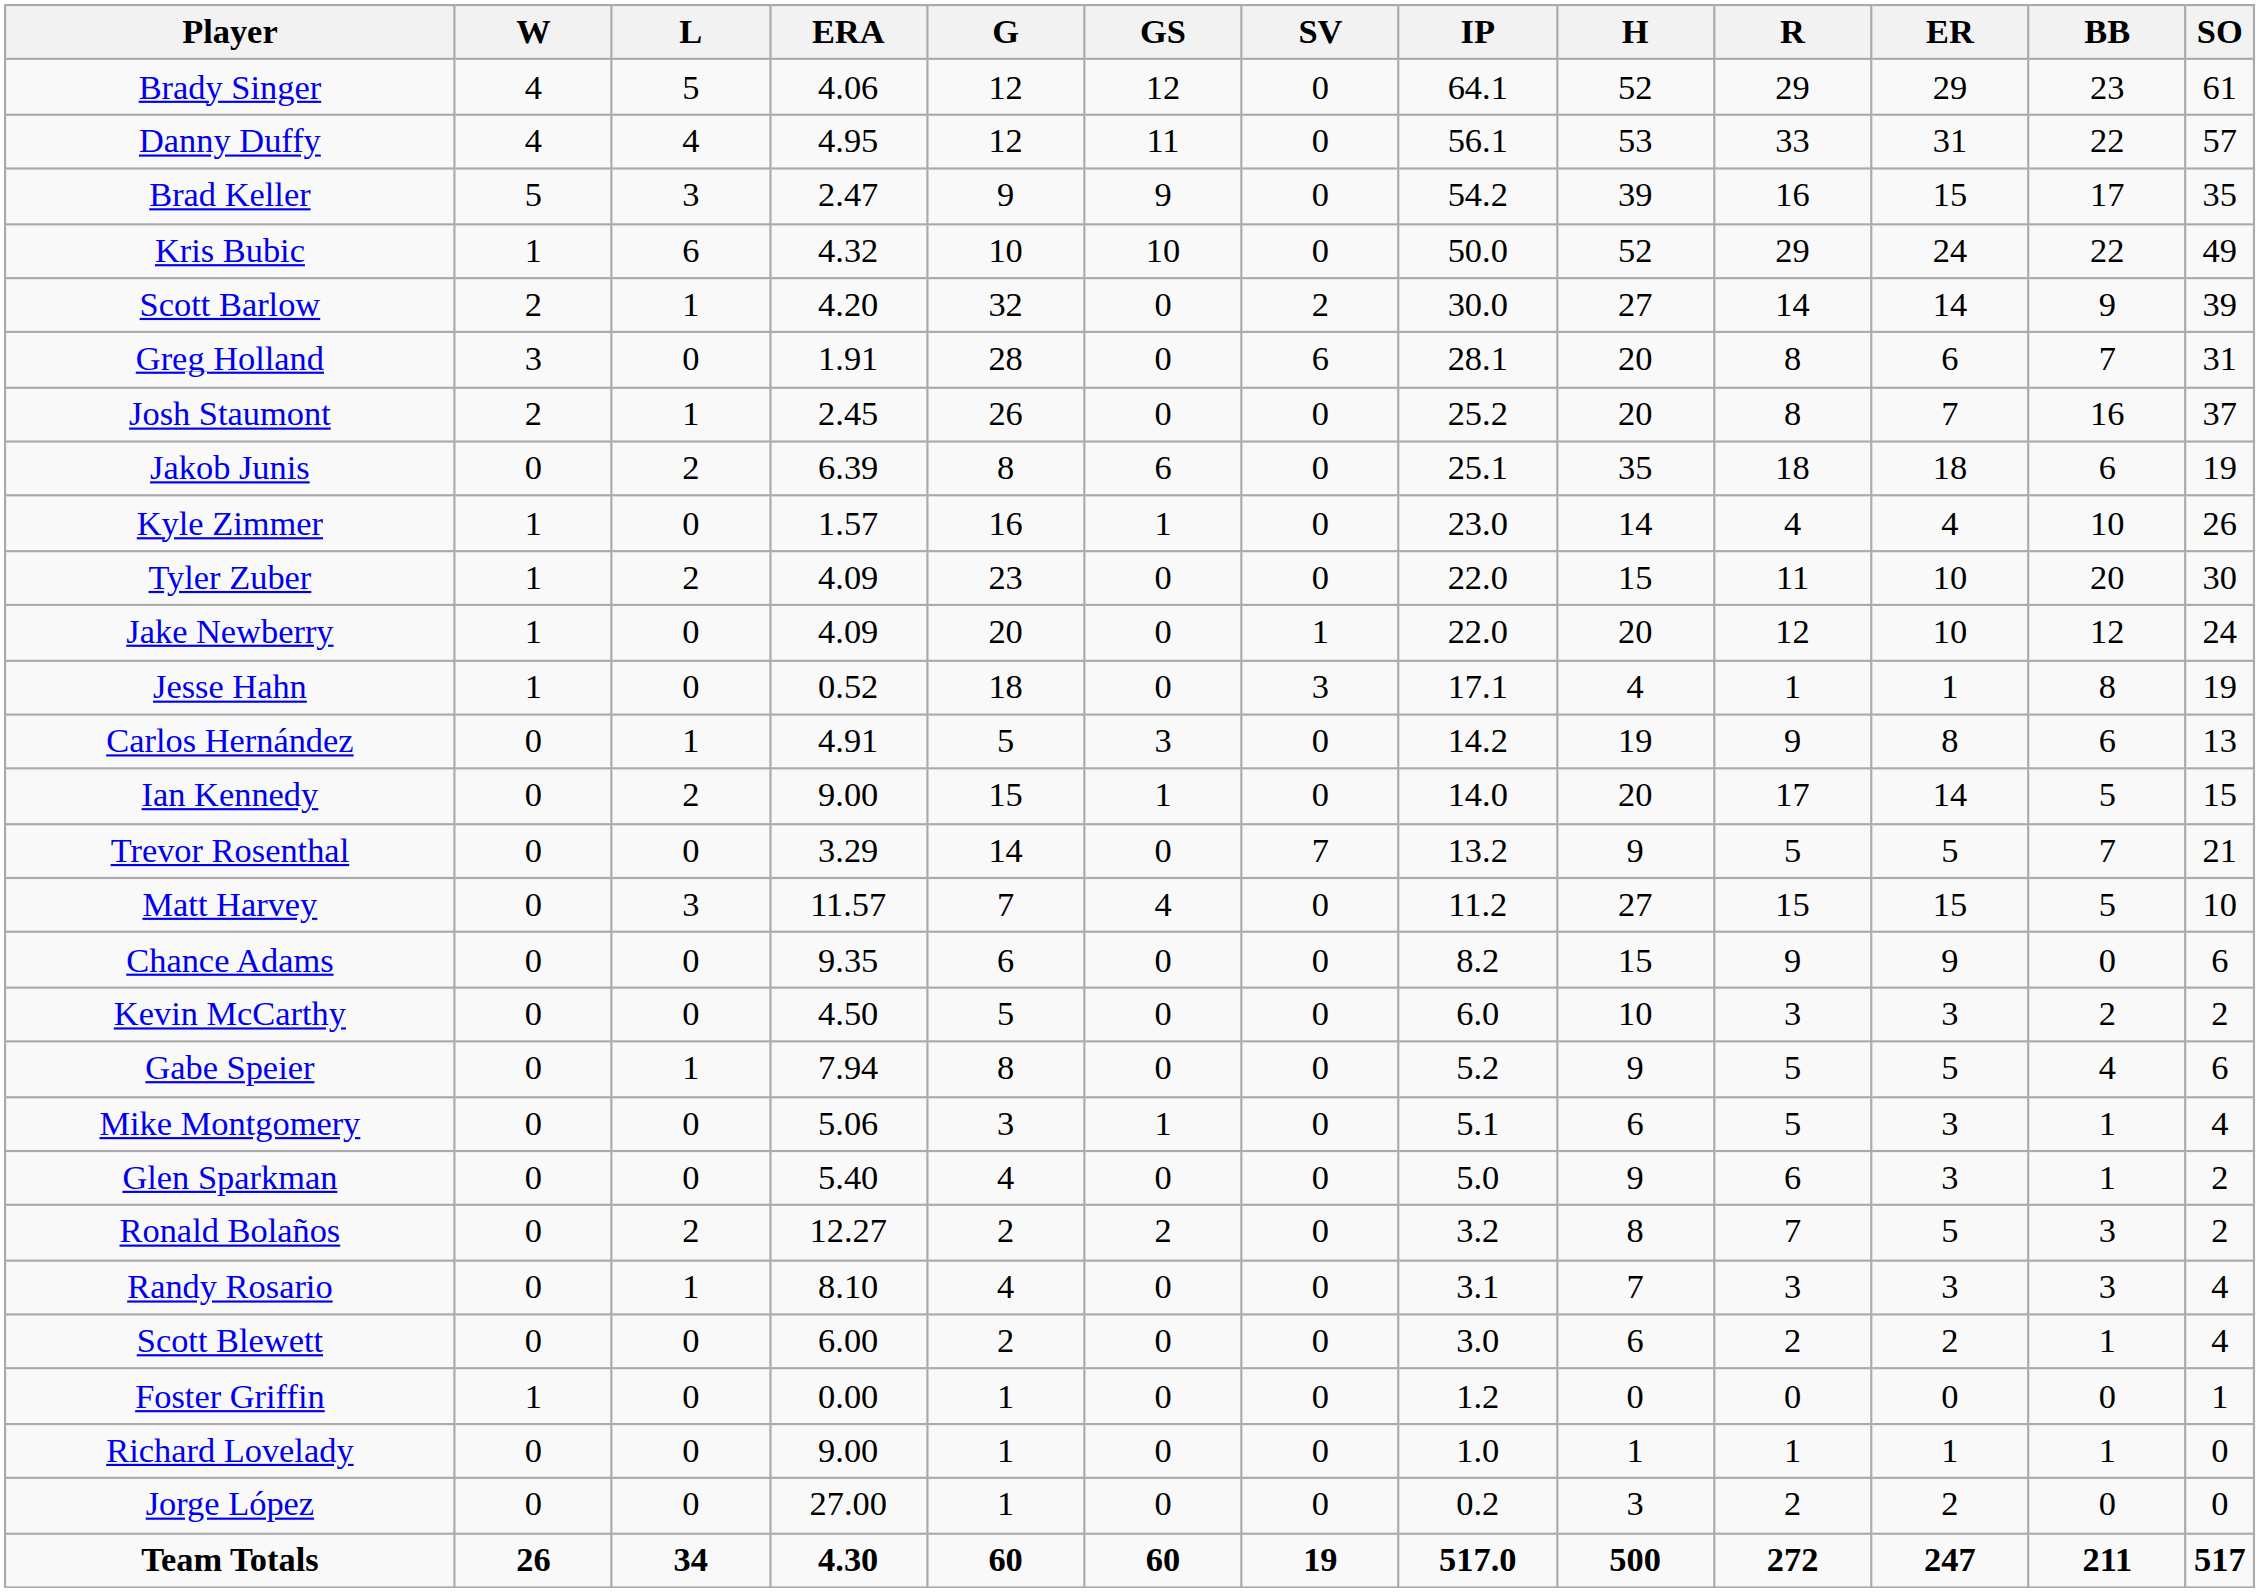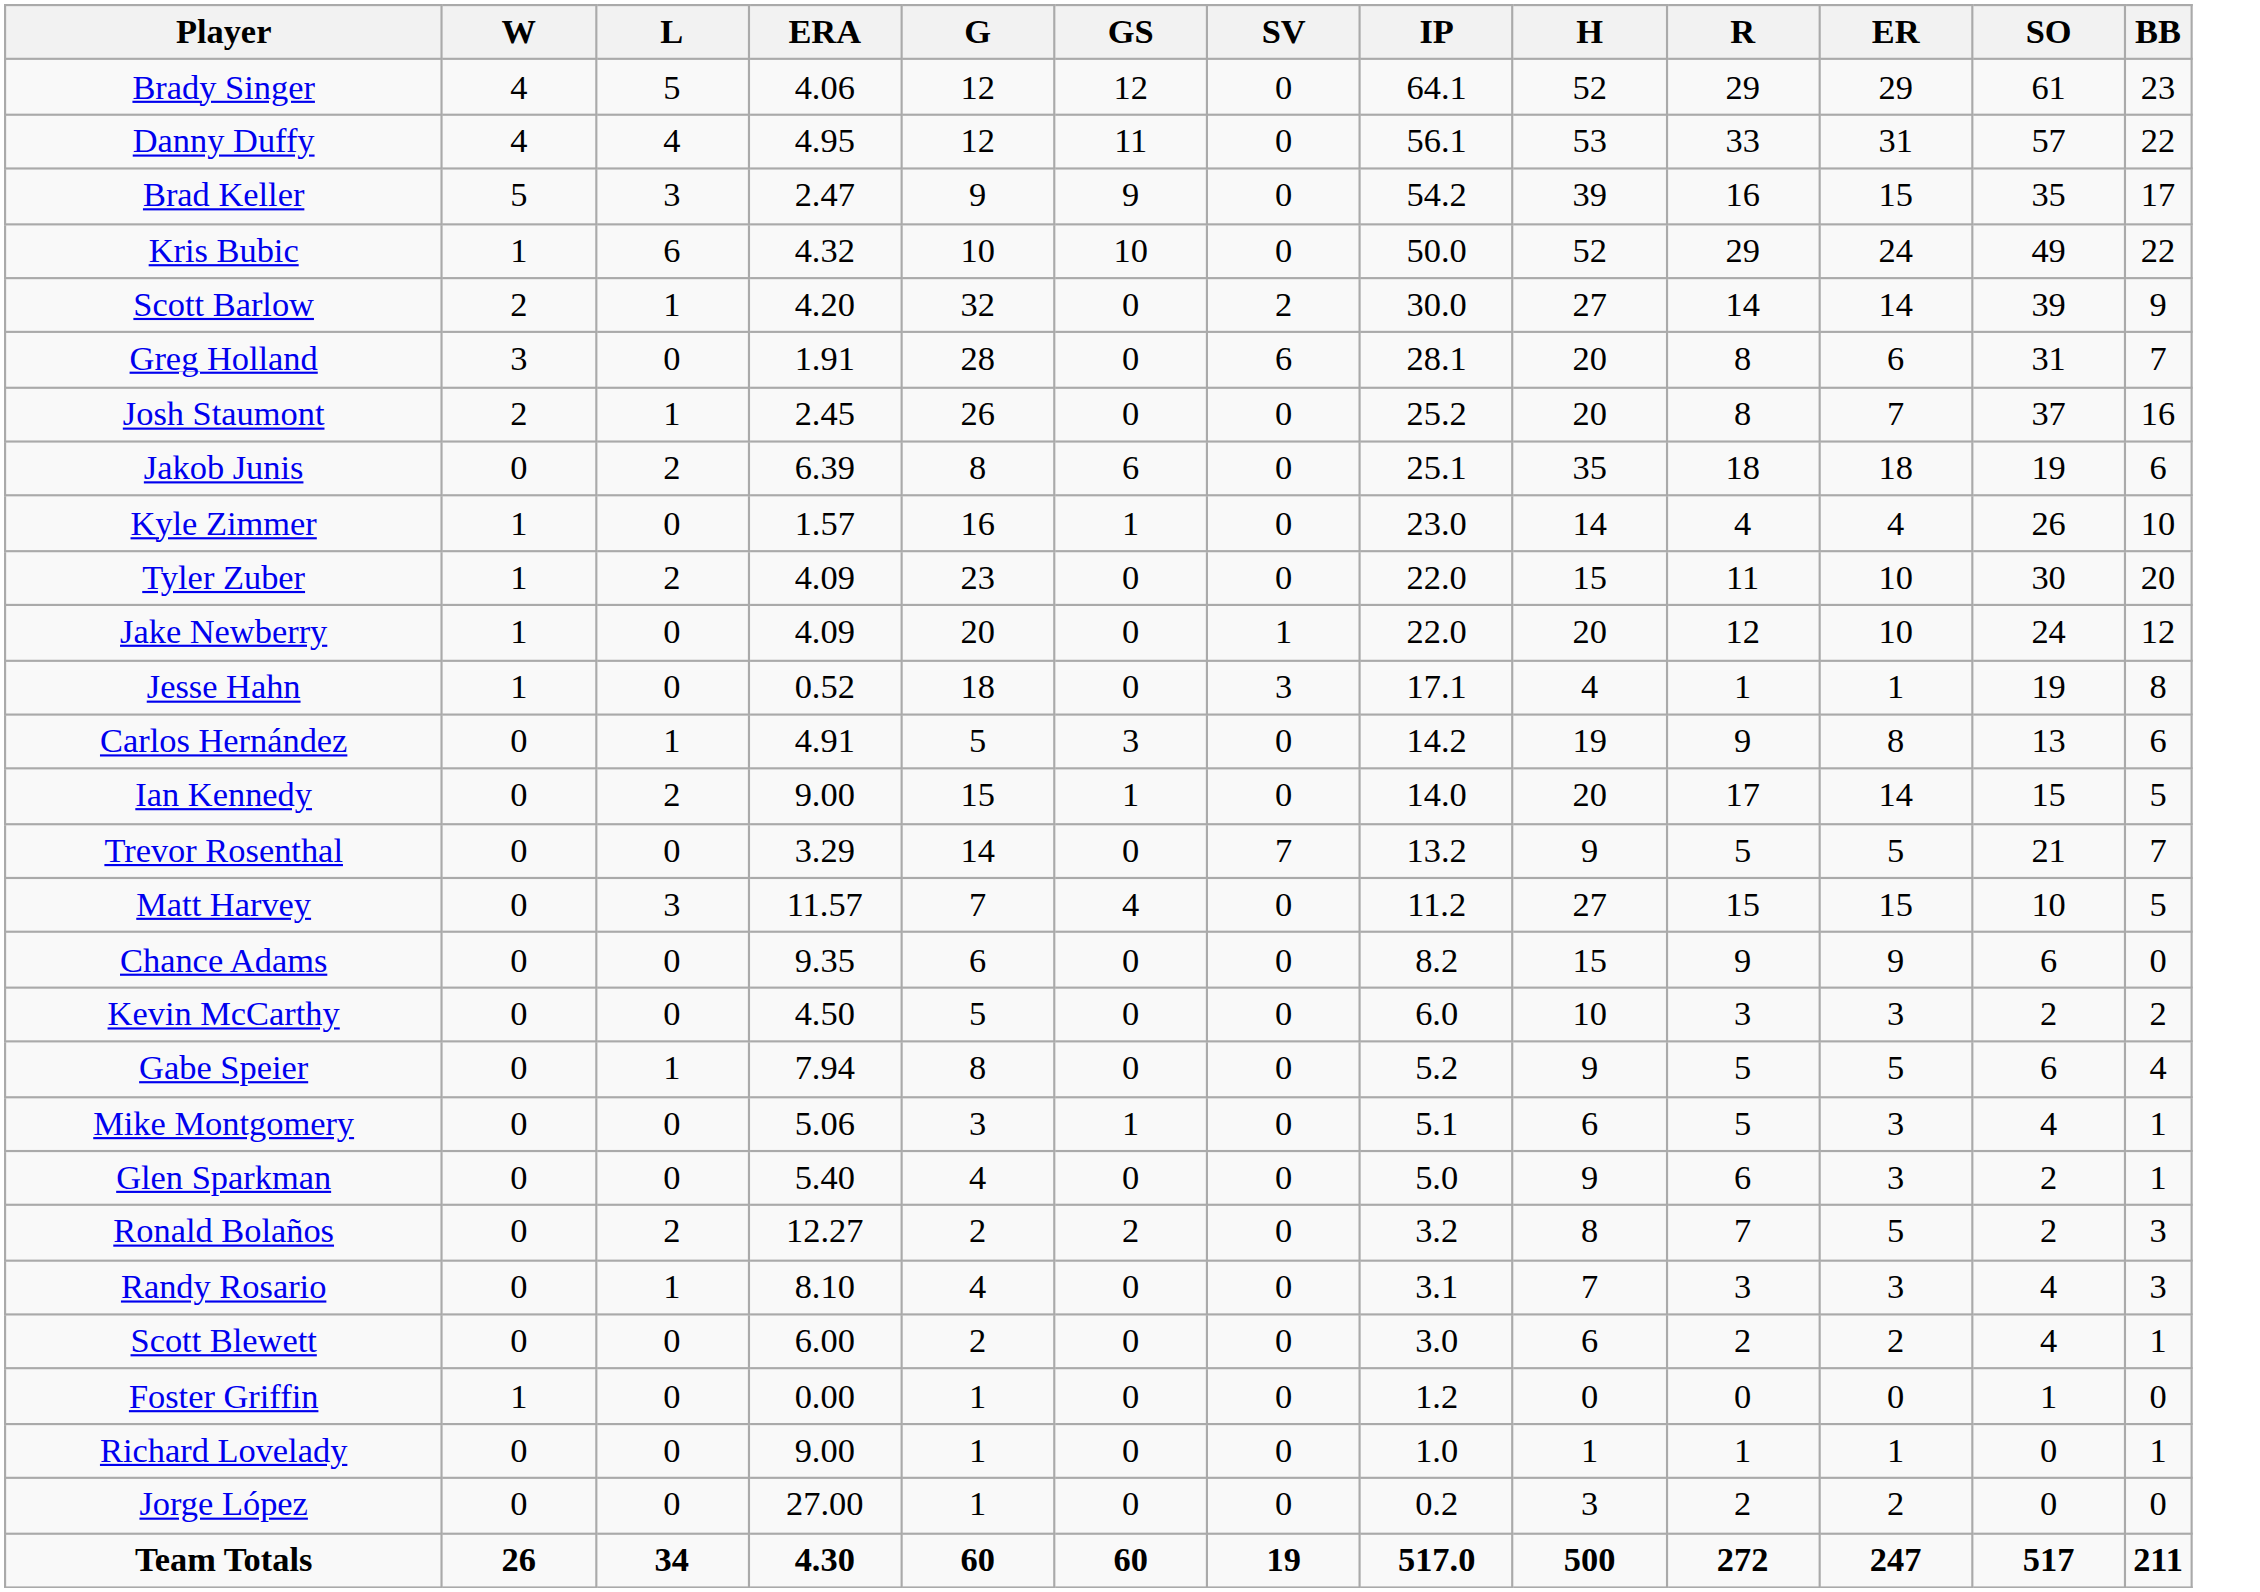columns swapped: BB <-> SO
